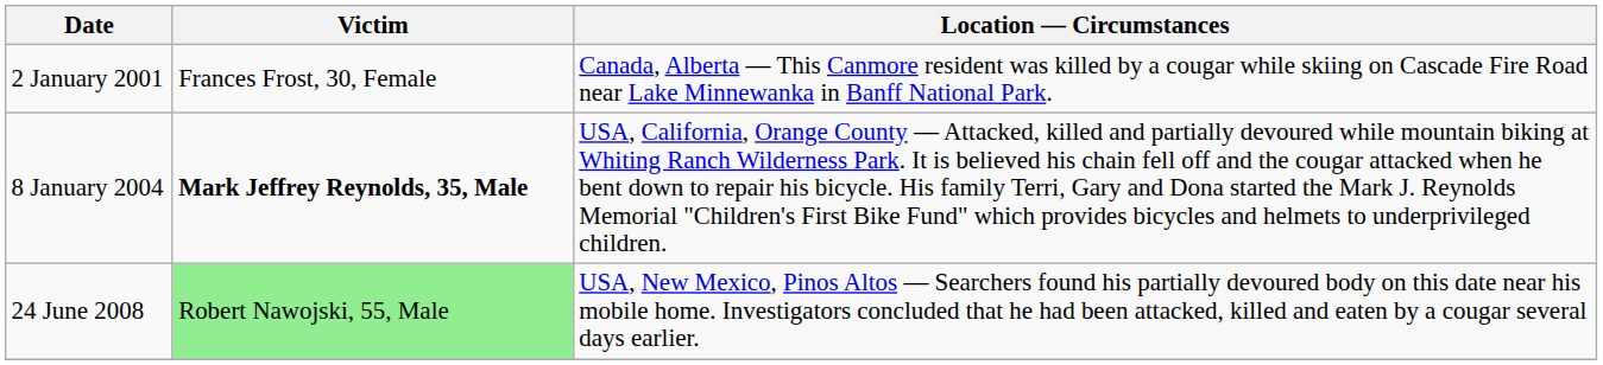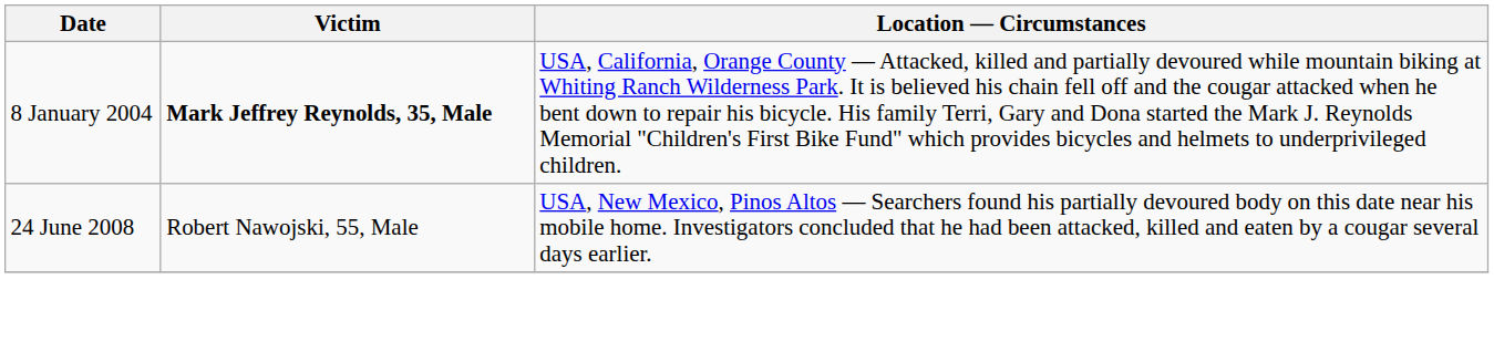- row: 2 January 2001 | Frances Frost, 30, Female | Canada, Alberta — This Canmore resident was killed by a cougar while skiing on Cascade Fire Road near Lake Minnewanka in Banff National Park.
24 June 2008 | Victim: lightgreen background -> no background
